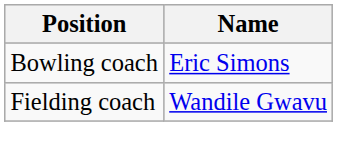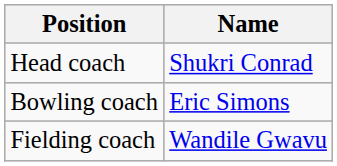+ row: Head coach | Shukri Conrad
